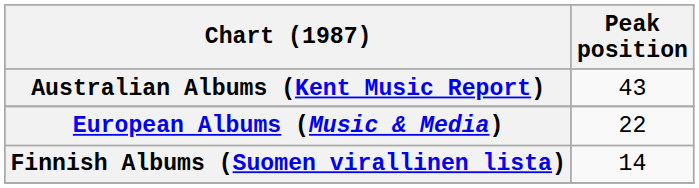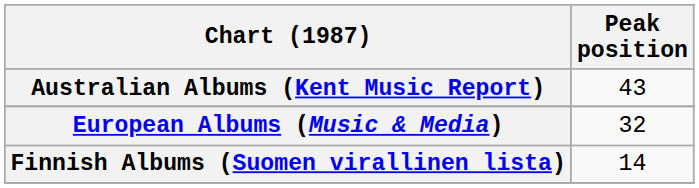European Albums (Music & Media) | Peak position: 22 -> 32
